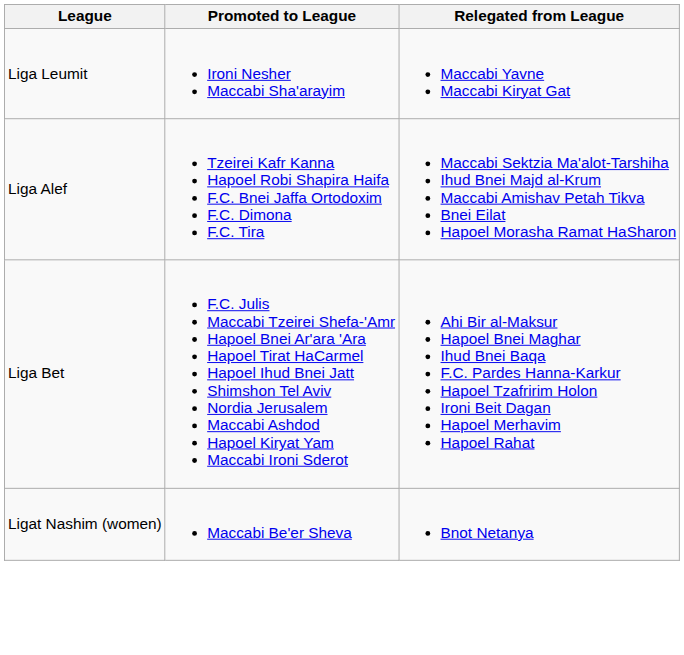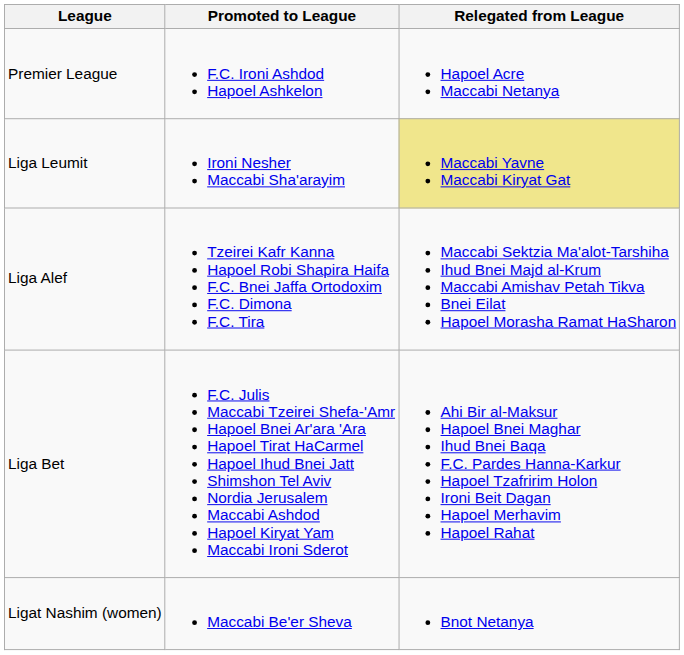+ row: Premier League | F.C. Ironi Ashdod Hapoel Ashkelon | Hapoel Acre Maccabi Netanya
Liga Leumit | Relegated from League: no background -> khaki background
